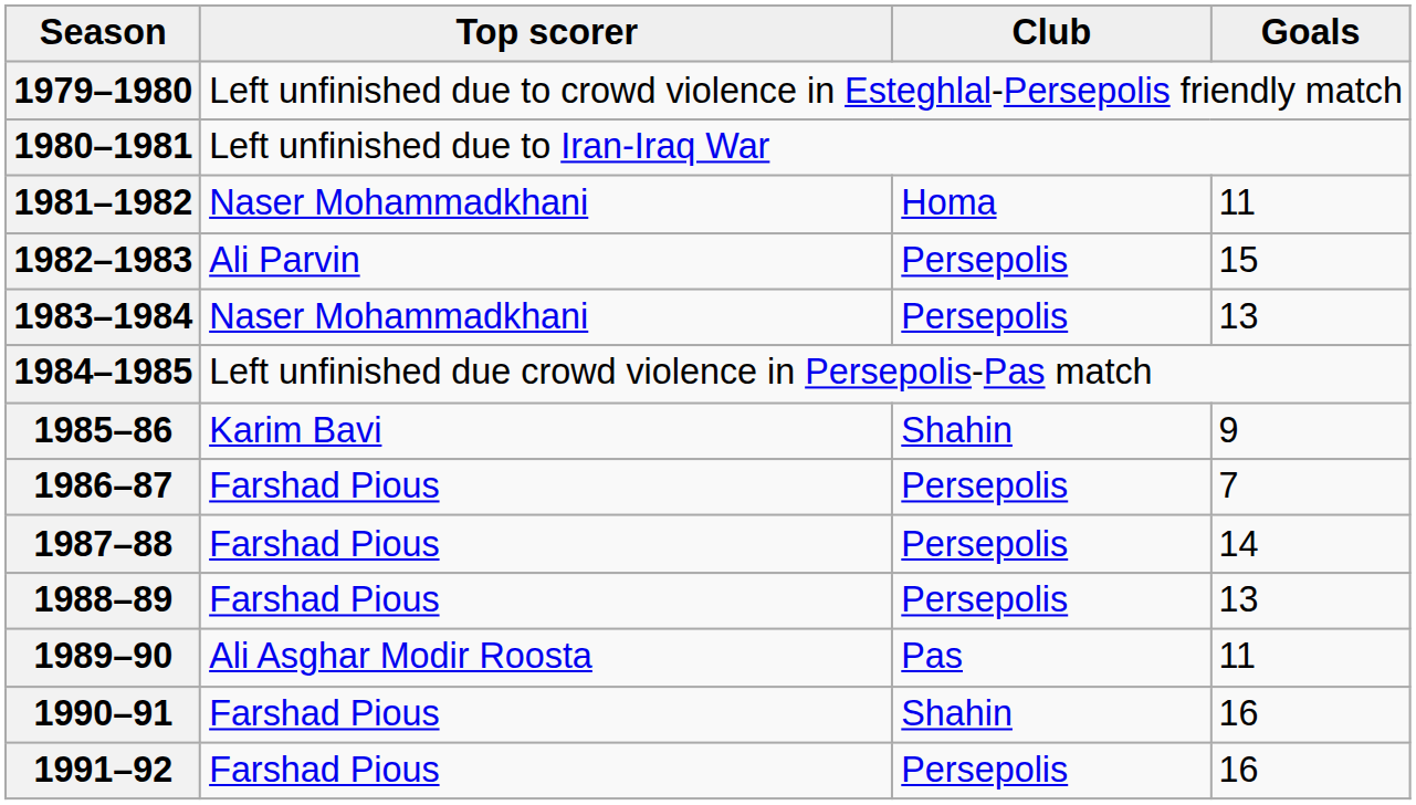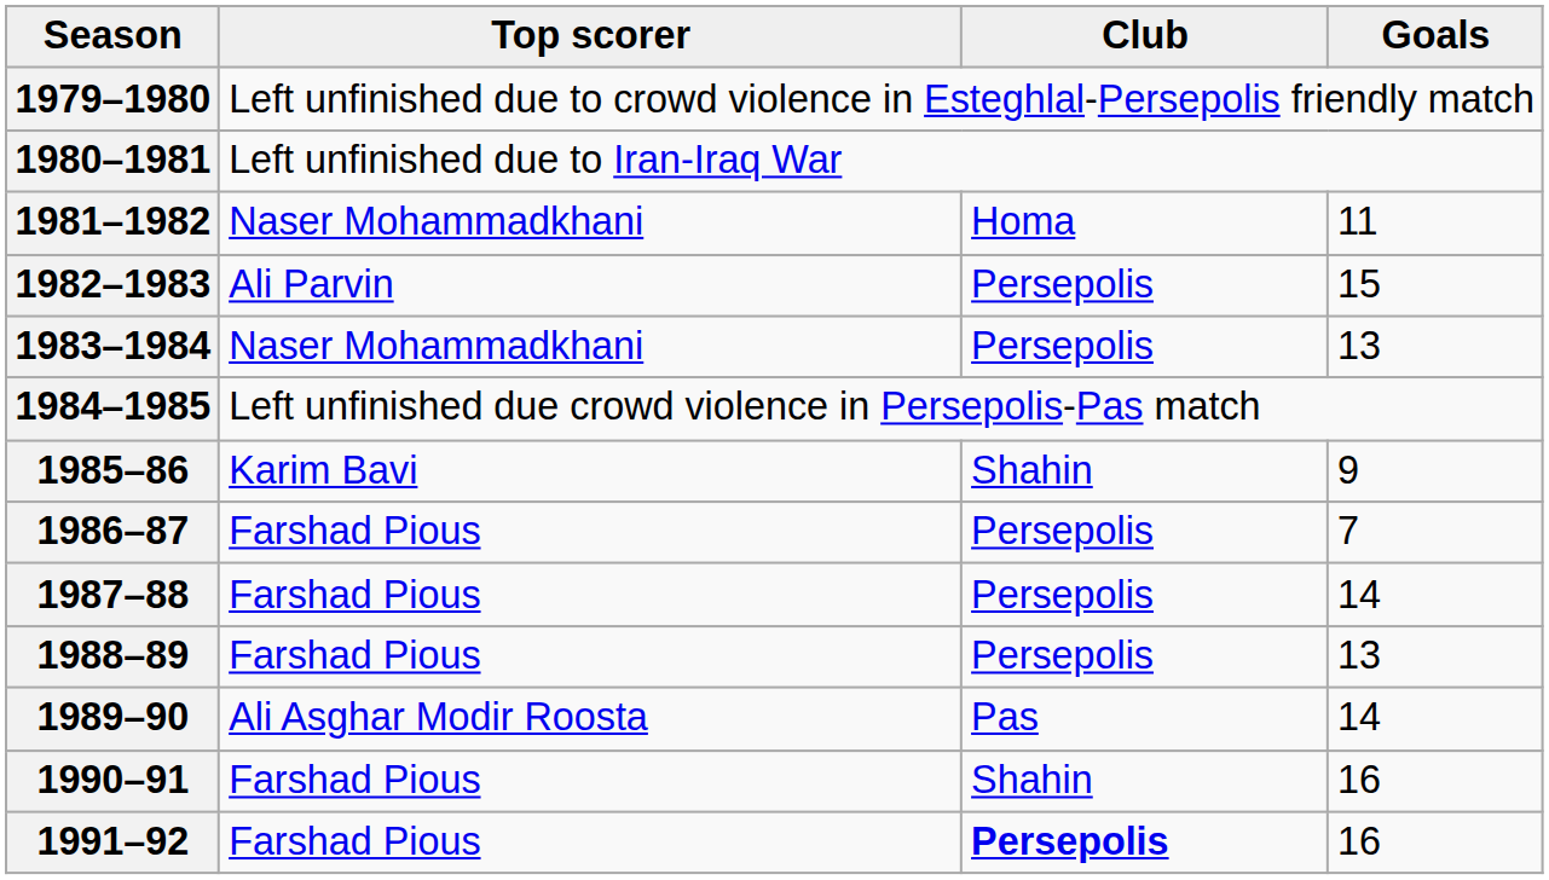1989–90 | Goals: 11 -> 14
1991–92 | Club: normal -> bold
